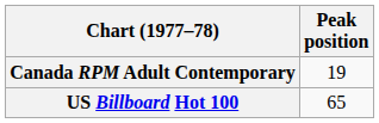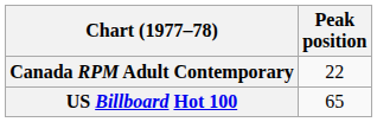Canada RPM Adult Contemporary | Peak position: 19 -> 22
